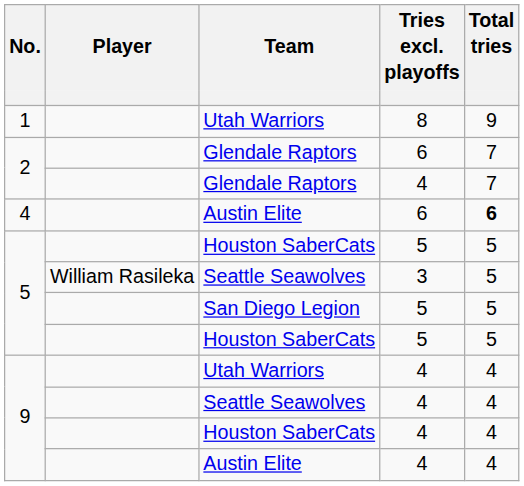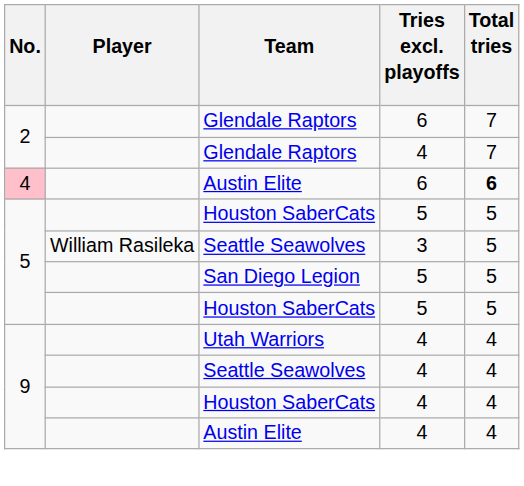- row: 1 | Utah Warriors | 8 | 9
Austin Elite / 6 | No.: no background -> pink background
